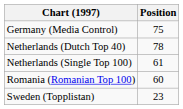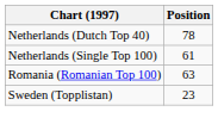- row: Germany (Media Control) | 75
Romania (Romanian Top 100) | Position: 60 -> 63
